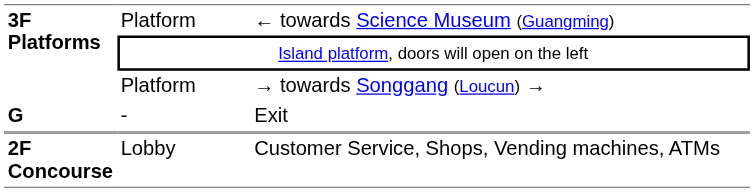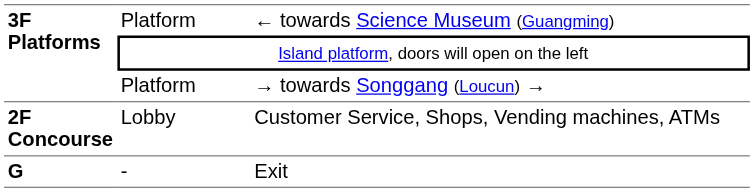rows swapped: Lobby <-> -
